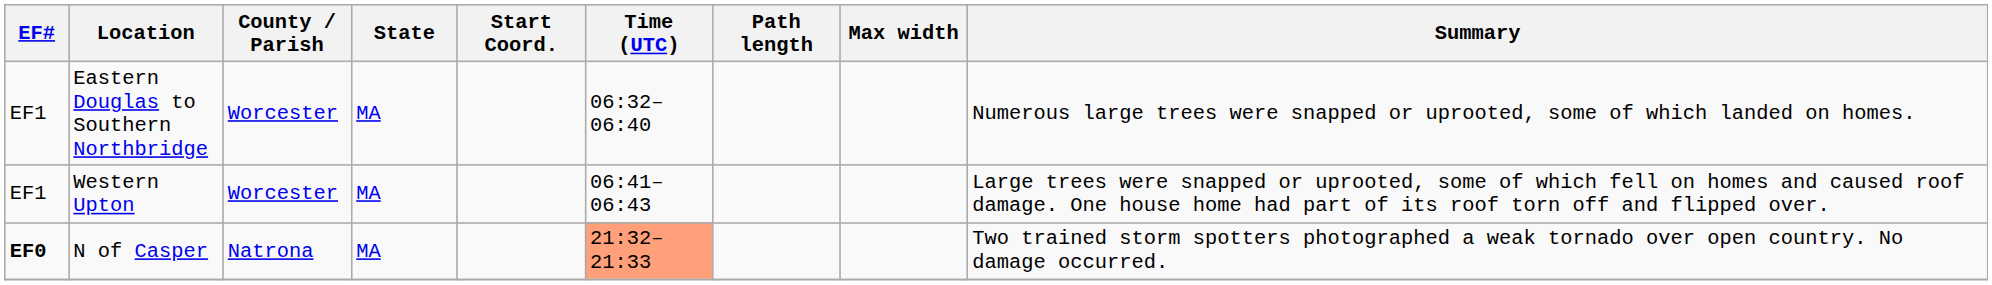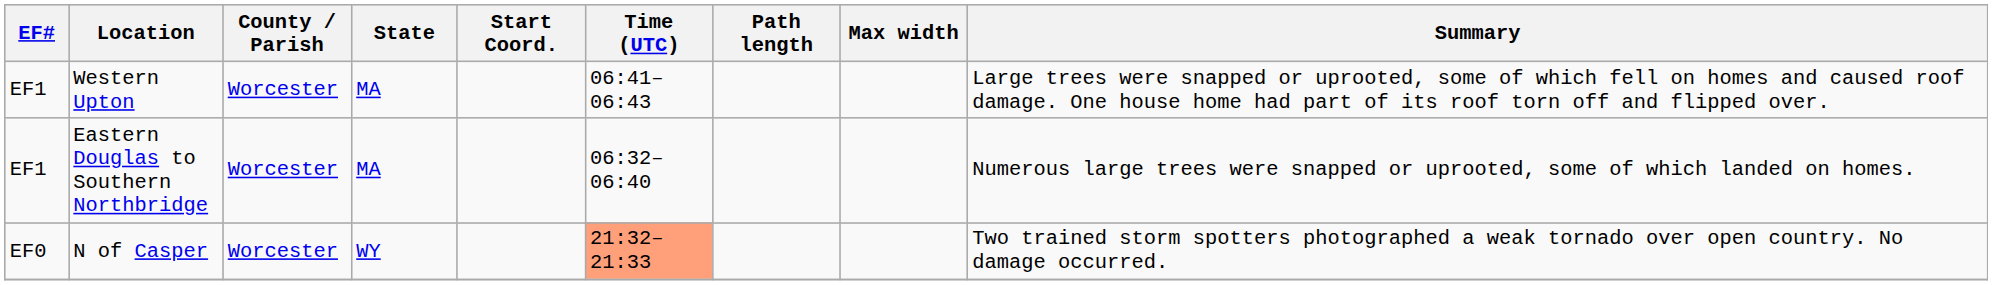rows swapped: Eastern Douglas to Southern Northbridge <-> Western Upton
N of Casper | EF#: bold -> normal
N of Casper | County / Parish: Natrona -> Worcester
N of Casper | State: MA -> WY
